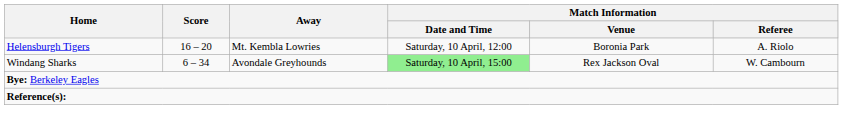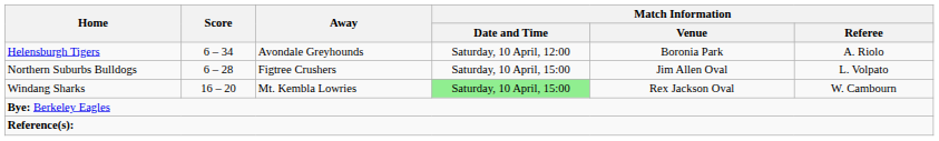Helensburgh Tigers | Score: 16 – 20 -> 6 – 34
Helensburgh Tigers | Away: Mt. Kembla Lowries -> Avondale Greyhounds
+ row: Northern Suburbs Bulldogs | 6 – 28 | Figtree Crushers | Saturday, 10 April, 15:00 | Jim Allen Oval | L. Volpato
Windang Sharks | Score: 6 – 34 -> 16 – 20
Windang Sharks | Away: Avondale Greyhounds -> Mt. Kembla Lowries
